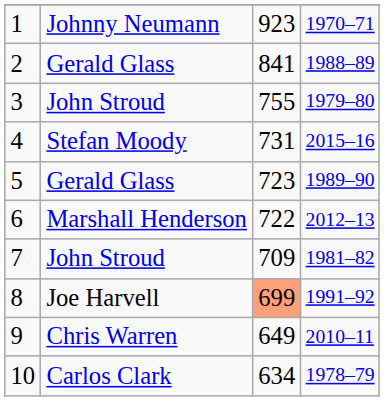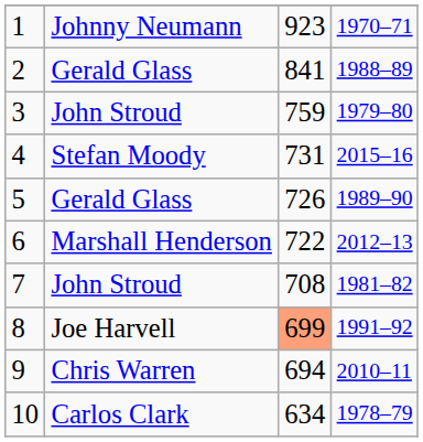3 | column 3: 755 -> 759
5 | column 3: 723 -> 726
7 | column 3: 709 -> 708
9 | column 3: 649 -> 694
